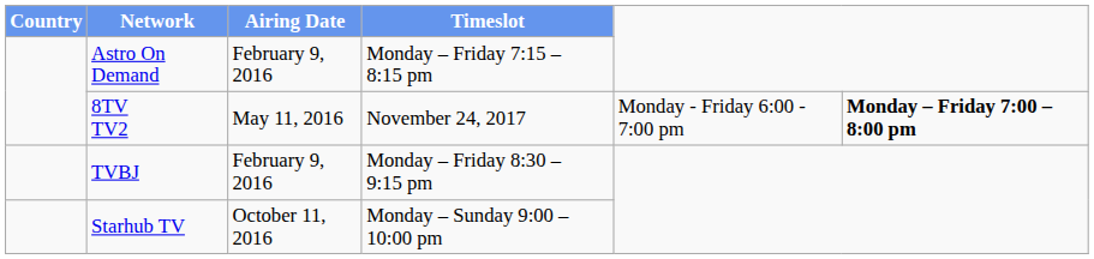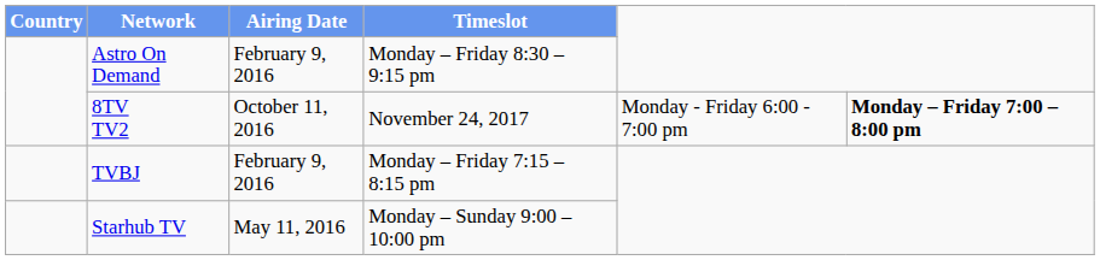Astro On Demand | Timeslot: Monday – Friday 7:15 – 8:15 pm -> Monday – Friday 8:30 – 9:15 pm
8TV TV2 | Airing Date: May 11, 2016 -> October 11, 2016
TVBJ | Timeslot: Monday – Friday 8:30 – 9:15 pm -> Monday – Friday 7:15 – 8:15 pm
Starhub TV | Airing Date: October 11, 2016 -> May 11, 2016
